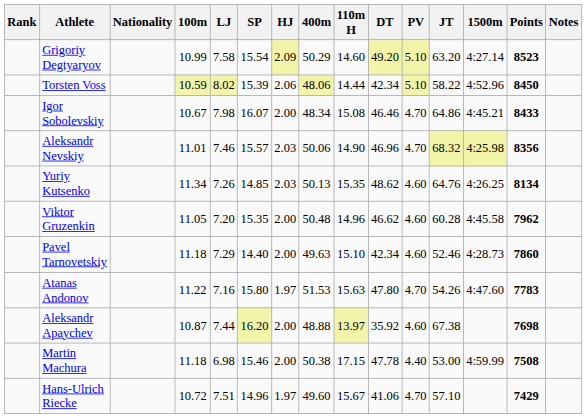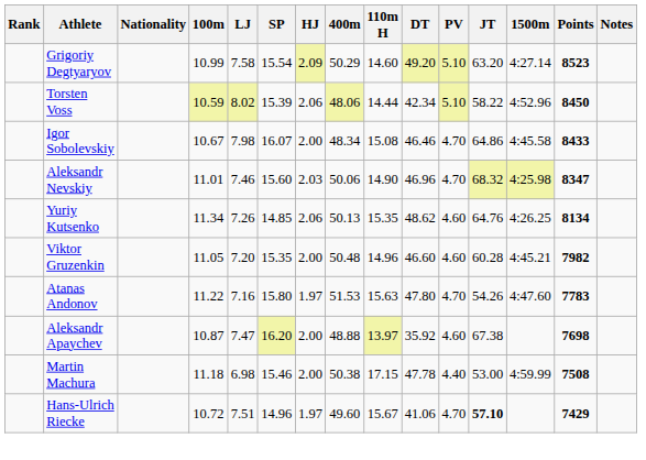Igor Sobolevskiy | 1500m: 4:45.21 -> 4:45.58
Aleksandr Nevskiy | SP: 15.57 -> 15.60
Aleksandr Nevskiy | Points: 8356 -> 8347
Yuriy Kutsenko | HJ: 2.03 -> 2.06
Viktor Gruzenkin | DT: 46.62 -> 46.60
Viktor Gruzenkin | 1500m: 4:45.58 -> 4:45.21
Viktor Gruzenkin | Points: 7962 -> 7982
- row: Pavel Tarnovetskiy | 11.18 | 7.29 | 14.40 | 2.00 | 49.63 | 15.10 | 42.34 | 4.60 | 52.46 | 4:28.73 | 7860
Aleksandr Apaychev | LJ: 7.44 -> 7.47
Hans-Ulrich Riecke | JT: normal -> bold
